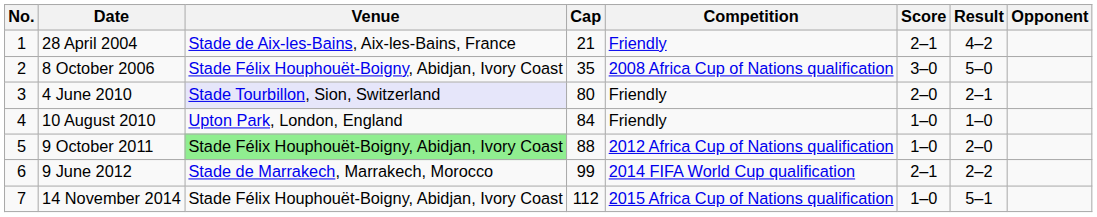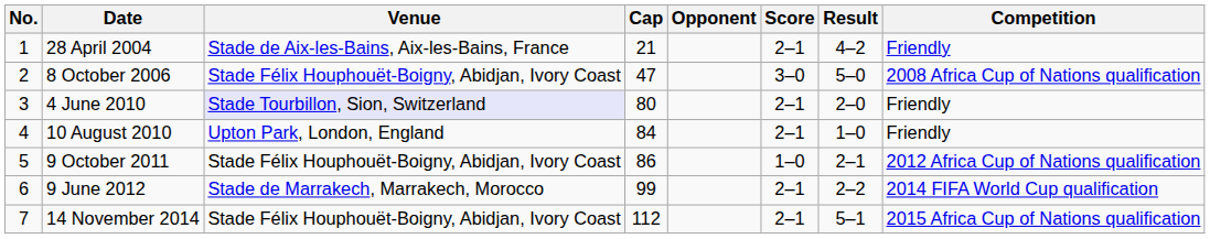columns swapped: Opponent <-> Competition
8 October 2006 | Cap: 35 -> 47
4 June 2010 | Score: 2–0 -> 2–1
4 June 2010 | Result: 2–1 -> 2–0
10 August 2010 | Score: 1–0 -> 2–1
9 October 2011 | Venue: lightgreen background -> no background
9 October 2011 | Cap: 88 -> 86
9 October 2011 | Result: 2–0 -> 2–1
14 November 2014 | Score: 1–0 -> 2–1
